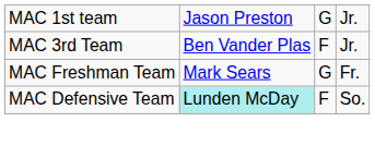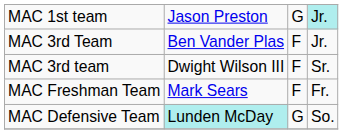MAC 1st team | column 4: no background -> paleturquoise background
+ row: MAC 3rd team | Dwight Wilson III | F | Sr.
MAC Freshman Team | column 3: G -> F
MAC Defensive Team | column 3: F -> G
